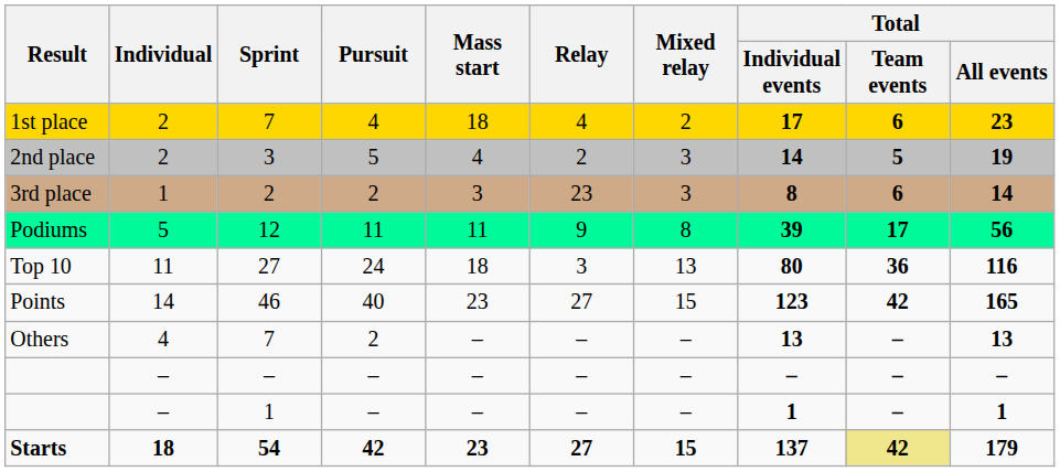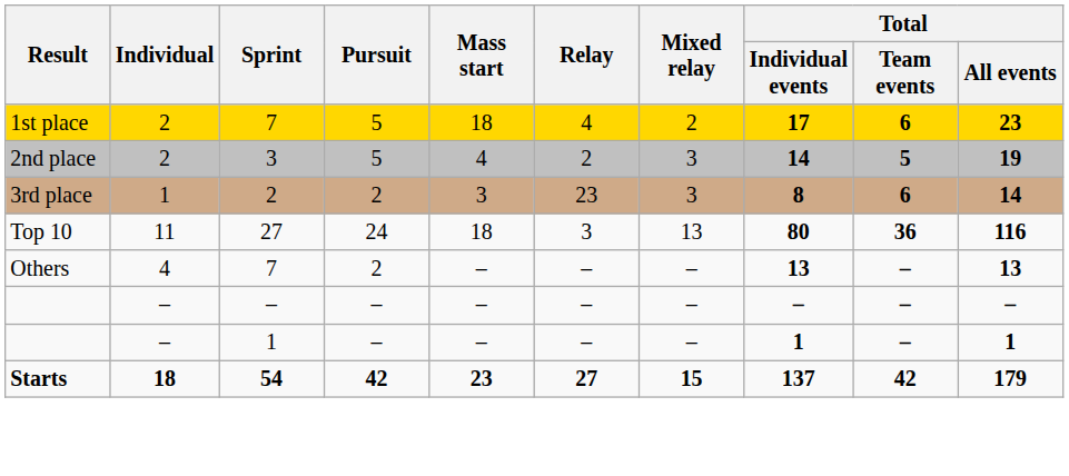1st place | Pursuit: 4 -> 5
- row: Podiums | 5 | 12 | 11 | 11 | 9 | 8 | 39 | 17 | 56
- row: Points | 14 | 46 | 40 | 23 | 27 | 15 | 123 | 42 | 165
Starts | Total / Team events: khaki background -> no background
